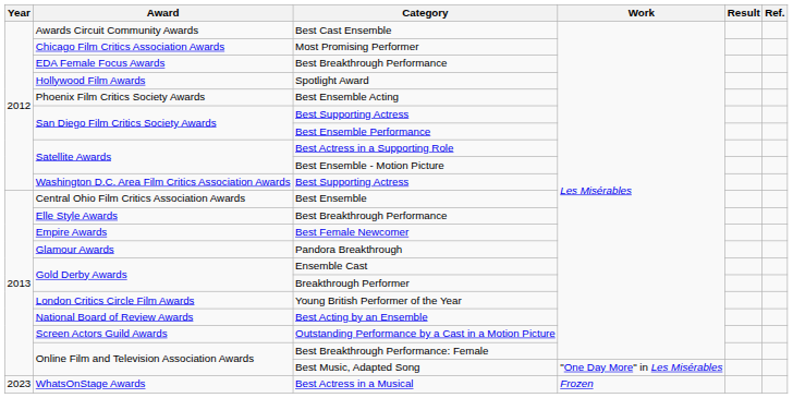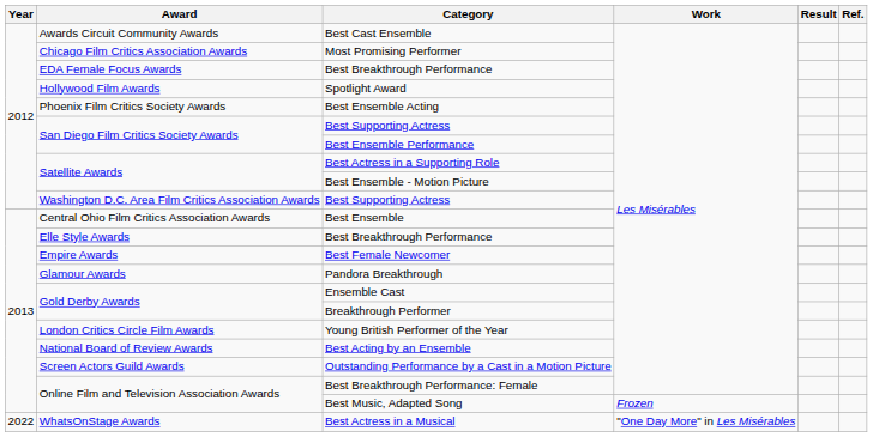Best Music, Adapted Song | Work: "One Day More" in Les Misérables -> Frozen
Best Actress in a Musical | Year: 2023 -> 2022
Best Actress in a Musical | Work: Frozen -> "One Day More" in Les Misérables
